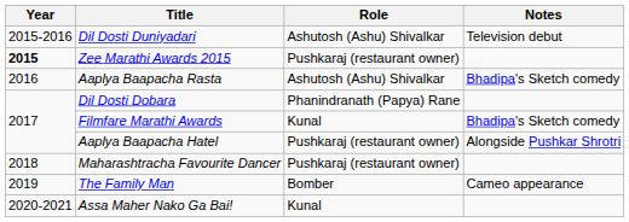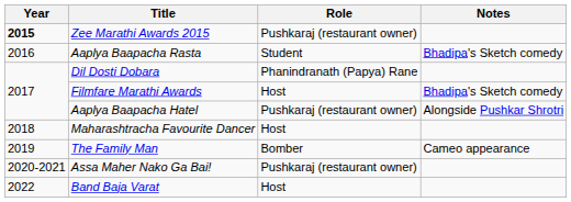- row: 2015-2016 | Dil Dosti Duniyadari | Ashutosh (Ashu) Shivalkar | Television debut
Aaplya Baapacha Rasta | Role: Ashutosh (Ashu) Shivalkar -> Student
Filmfare Marathi Awards | Role: Kunal -> Host
Maharashtracha Favourite Dancer | Role: Pushkaraj (restaurant owner) -> Host
Assa Maher Nako Ga Bai! | Role: Kunal -> Pushkaraj (restaurant owner)
+ row: 2022 | Band Baja Varat | Host
